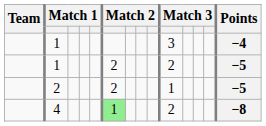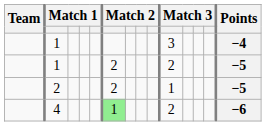4 | Points: −8 -> −6
